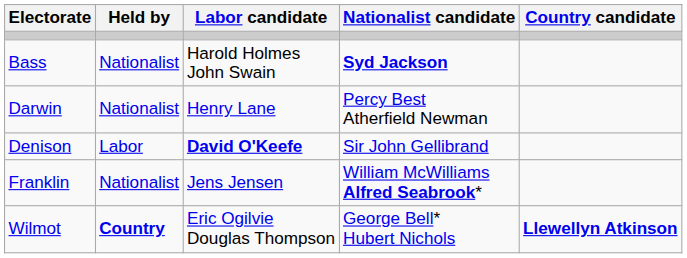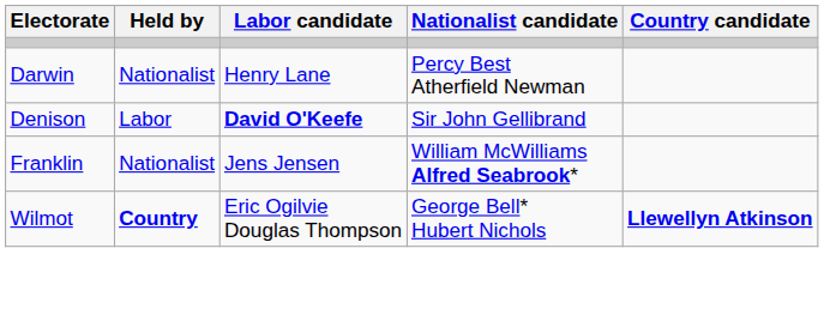- row: Bass | Nationalist | Harold Holmes John Swain | Syd Jackson
